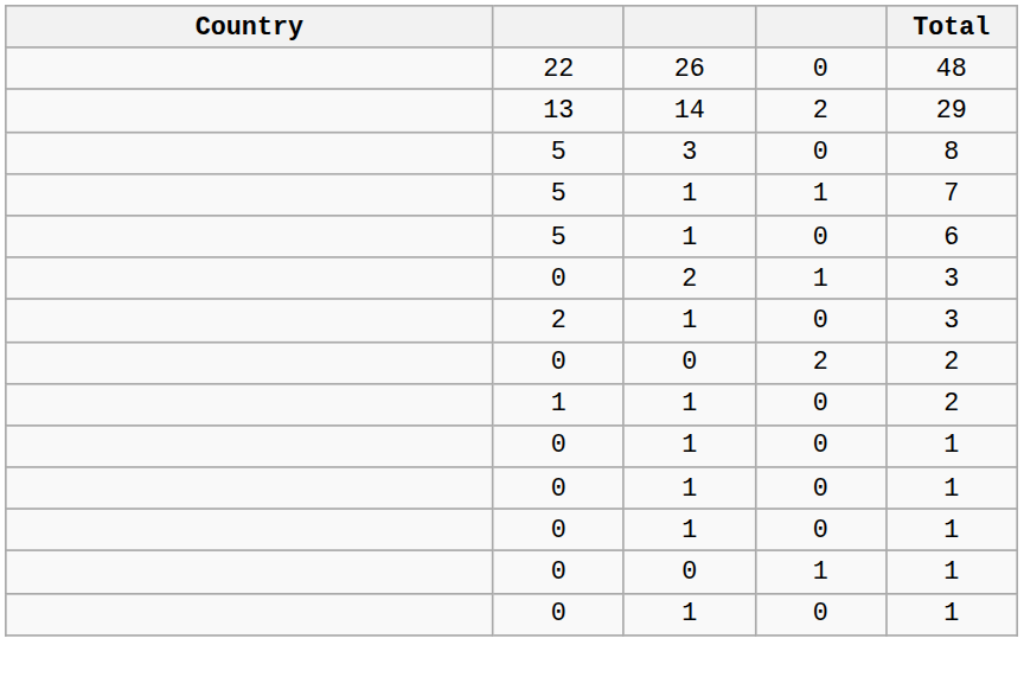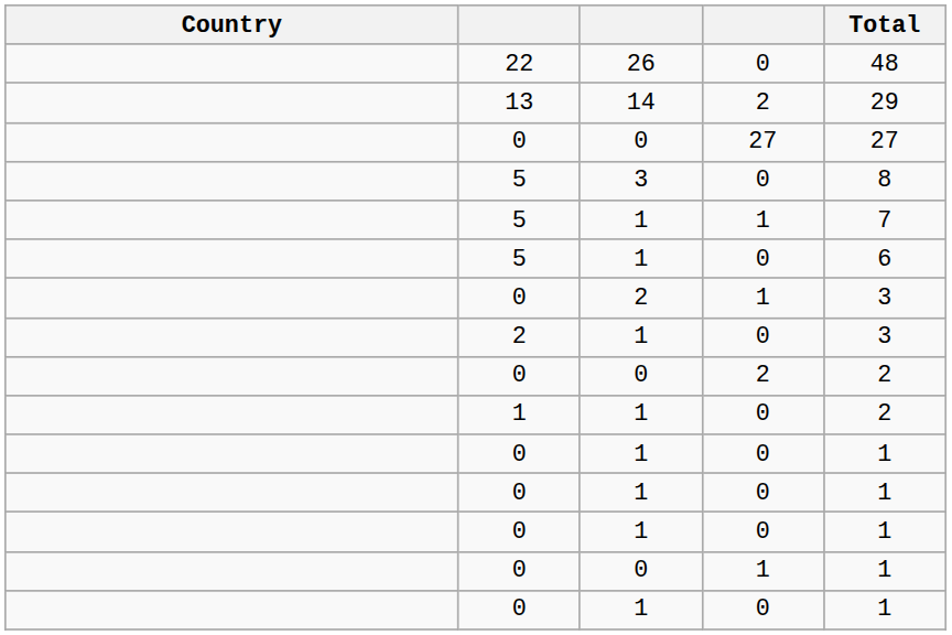+ row: 0 | 0 | 27 | 27
